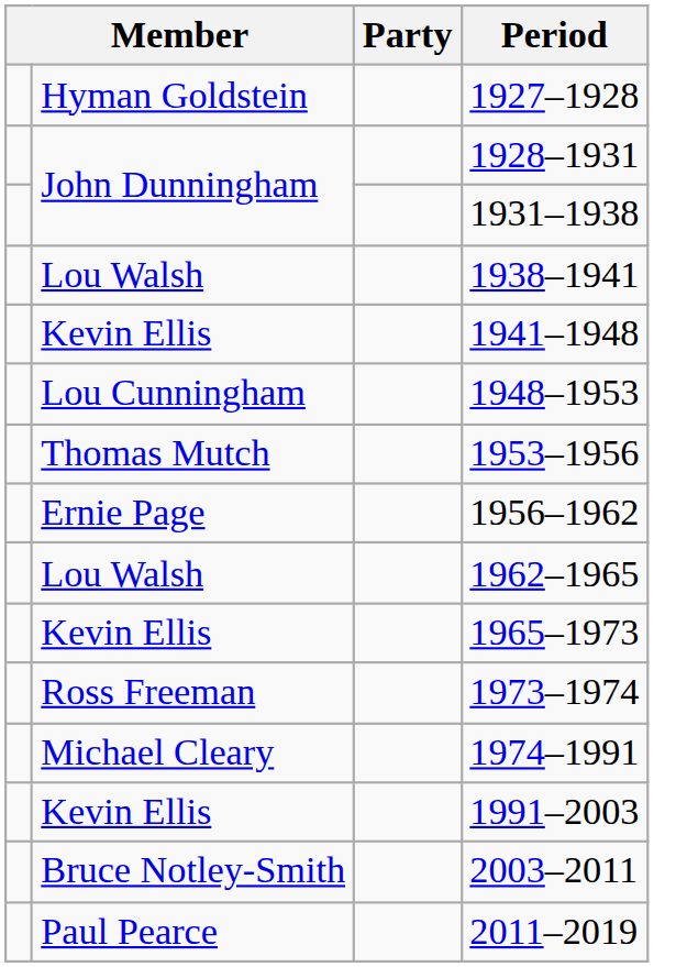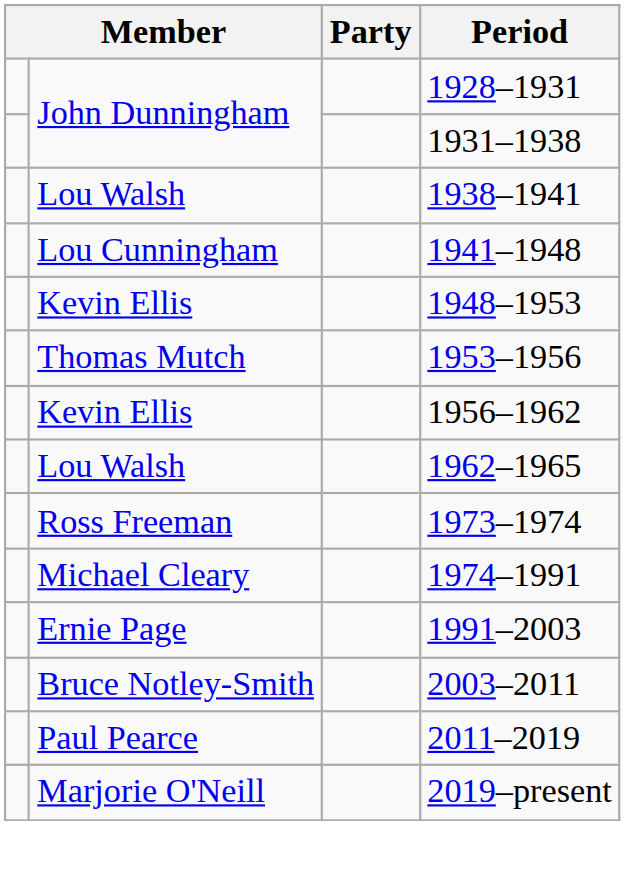- row: Hyman Goldstein | 1927–1928
1941–1948 | column 2: Kevin Ellis -> Lou Cunningham
1948–1953 | column 2: Lou Cunningham -> Kevin Ellis
1956–1962 | column 2: Ernie Page -> Kevin Ellis
- row: Kevin Ellis | 1965–1973
1991–2003 | column 2: Kevin Ellis -> Ernie Page
+ row: Marjorie O'Neill | 2019–present
